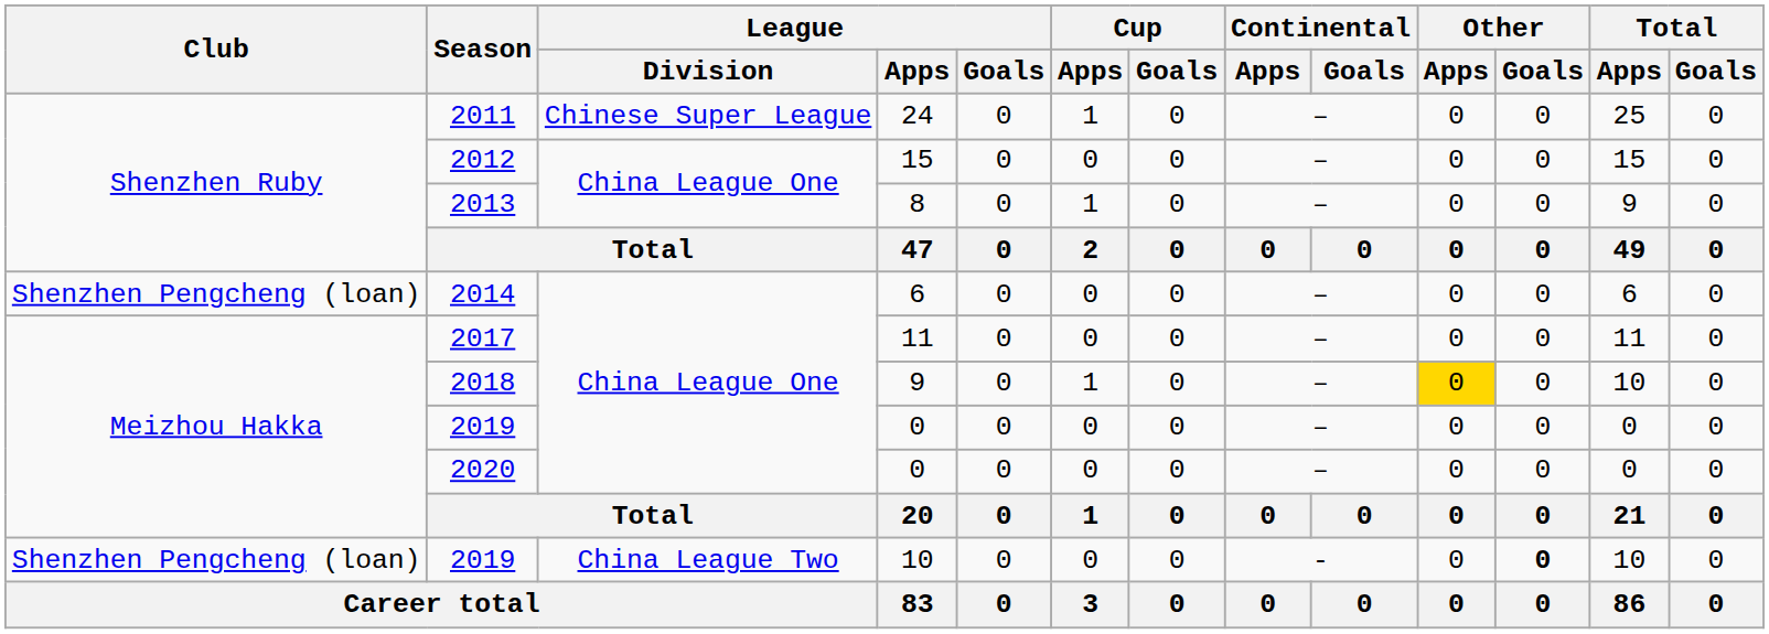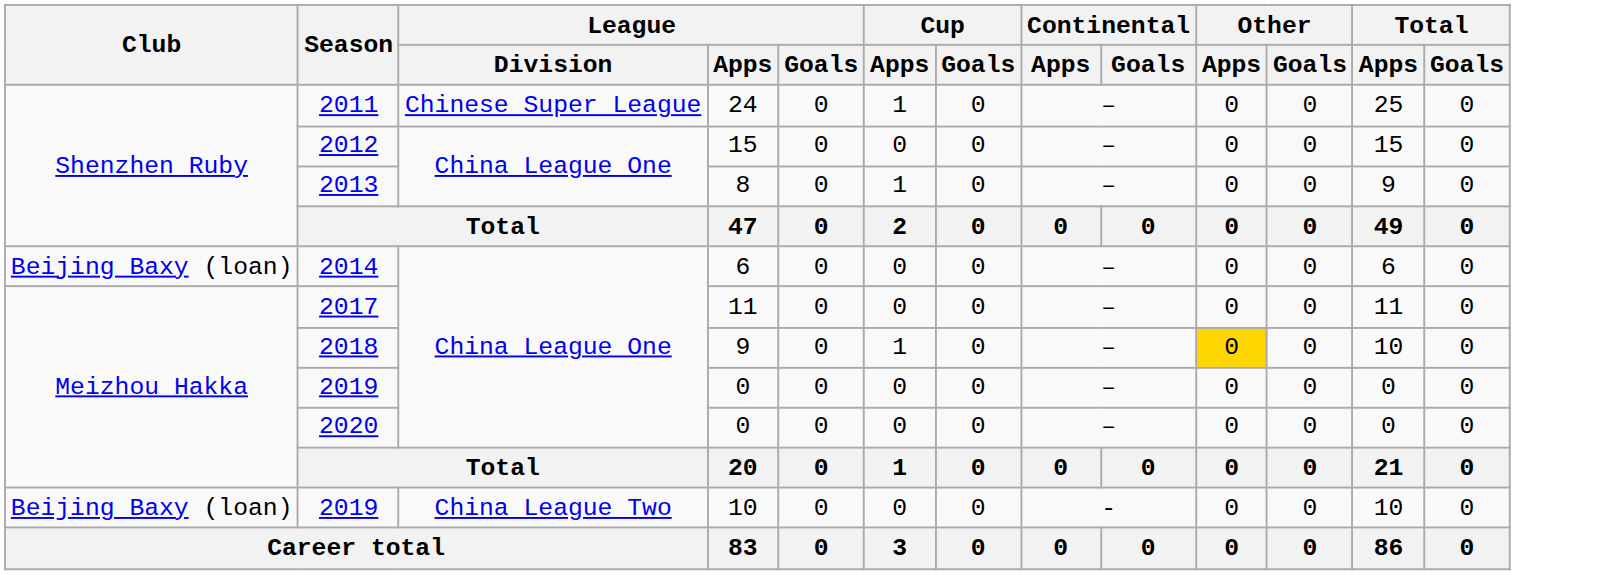2014 | Club: Shenzhen Pengcheng (loan) -> Beijing Baxy (loan)
2019 / 10 | Club: Shenzhen Pengcheng (loan) -> Beijing Baxy (loan)
2019 / 10 | Other / Goals: bold -> normal
